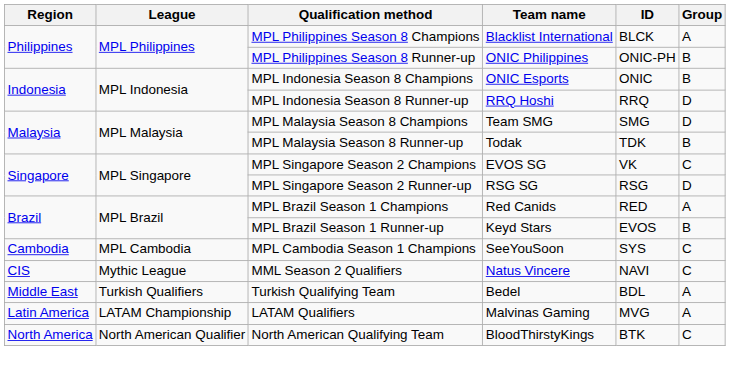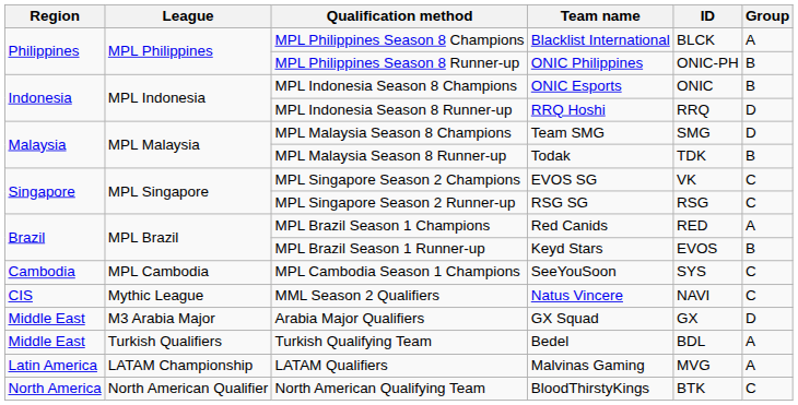MPL Singapore Season 2 Runner-up | Group: D -> C
+ row: Middle East | M3 Arabia Major | Arabia Major Qualifiers | GX Squad | GX | D
